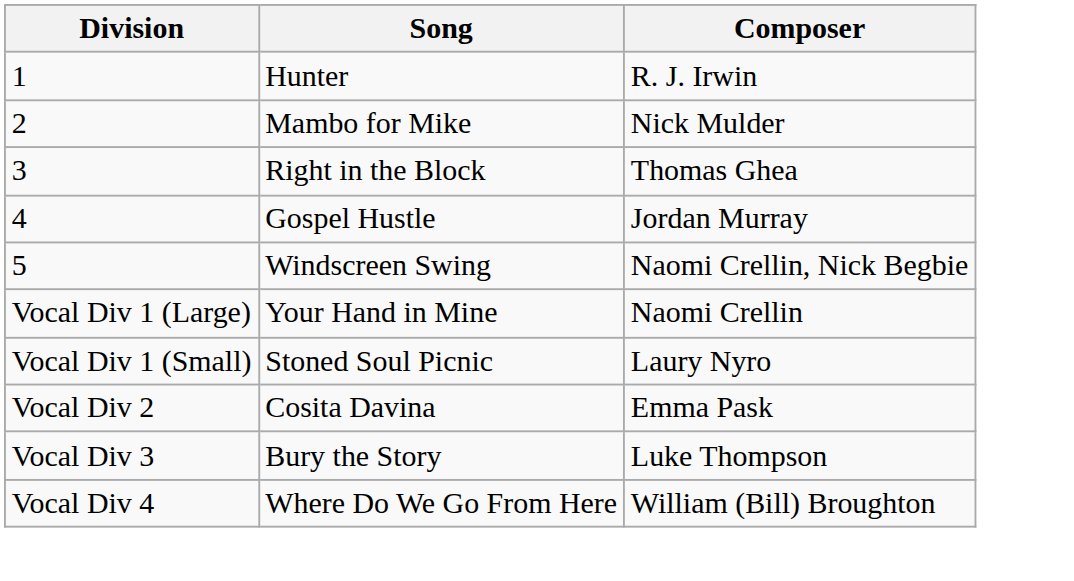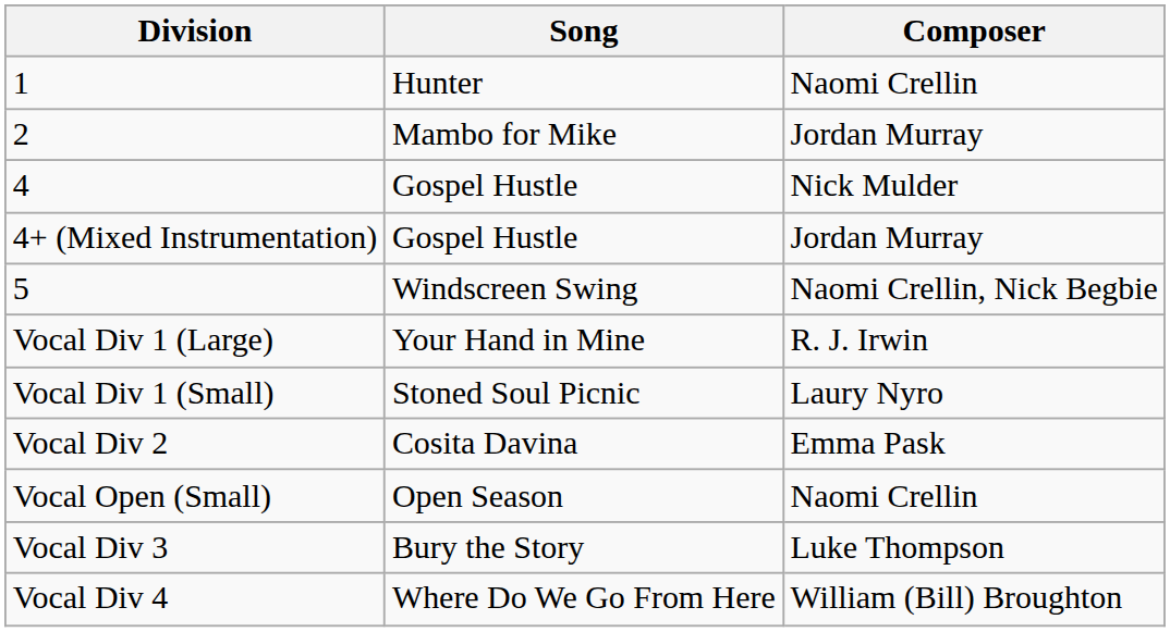1 | Composer: R. J. Irwin -> Naomi Crellin
2 | Composer: Nick Mulder -> Jordan Murray
- row: 3 | Right in the Block | Thomas Ghea
4 | Composer: Jordan Murray -> Nick Mulder
+ row: 4+ (Mixed Instrumentation) | Gospel Hustle | Jordan Murray
Vocal Div 1 (Large) | Composer: Naomi Crellin -> R. J. Irwin
+ row: Vocal Open (Small) | Open Season | Naomi Crellin
